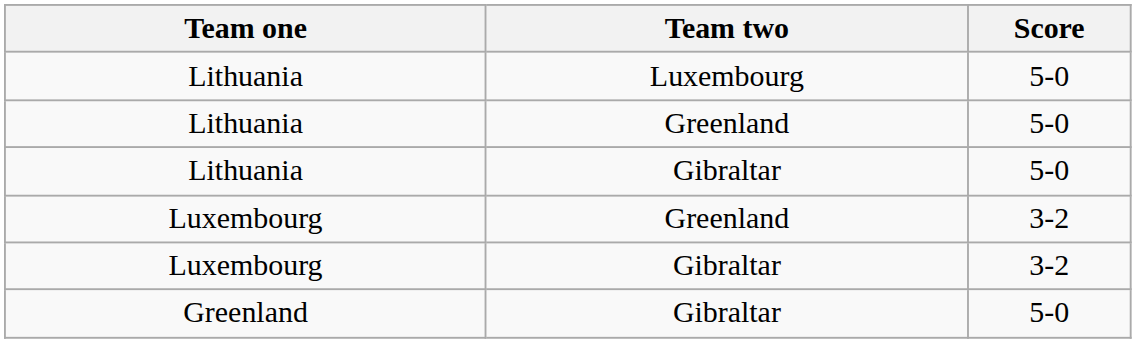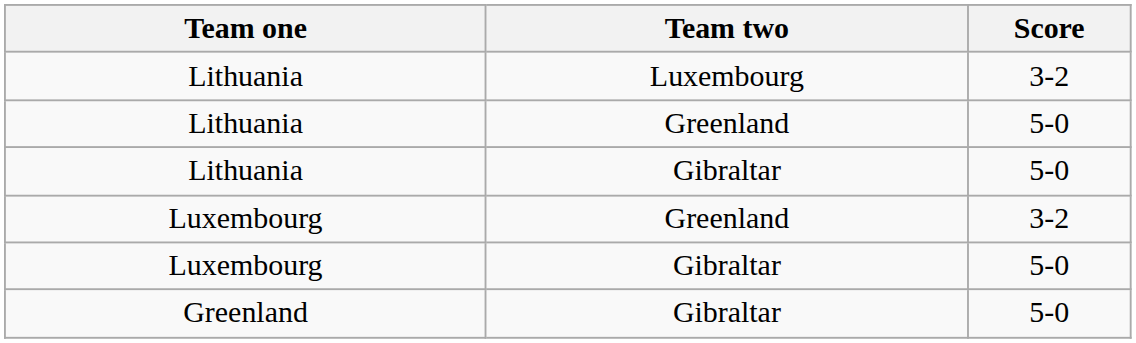Lithuania / Luxembourg | Score: 5-0 -> 3-2
Luxembourg / Gibraltar | Score: 3-2 -> 5-0
